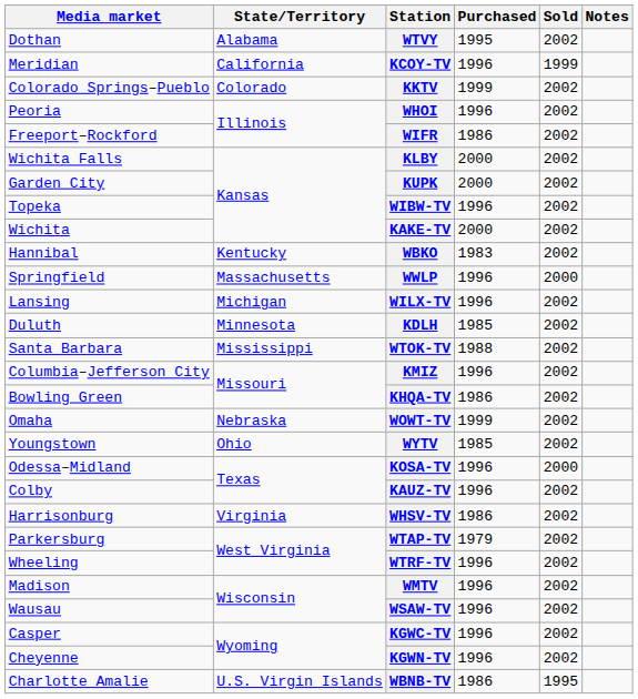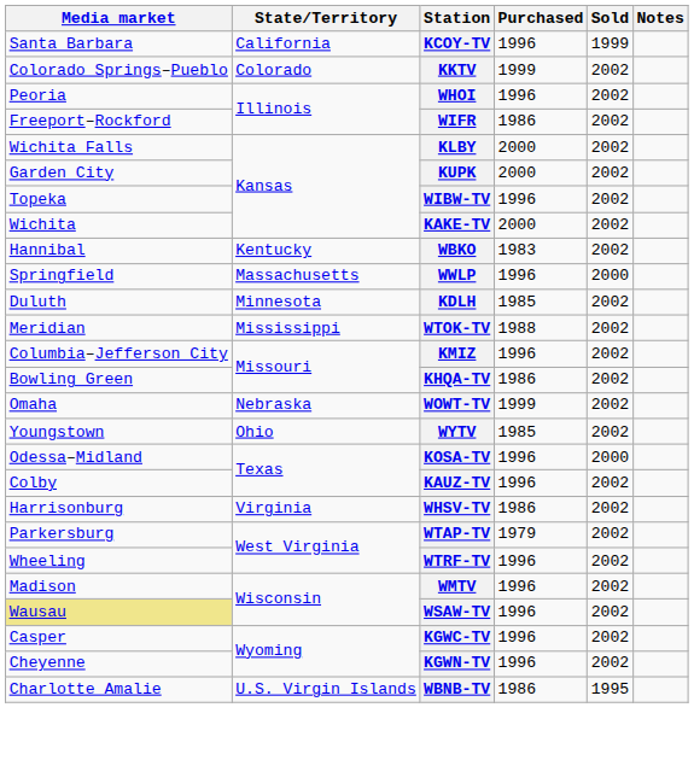- row: Dothan | Alabama | WTVY | 1995 | 2002
KCOY-TV | Media market: Meridian -> Santa Barbara
- row: Lansing | Michigan | WILX-TV | 1996 | 2002
WTOK-TV | Media market: Santa Barbara -> Meridian
WSAW-TV | Media market: no background -> khaki background
